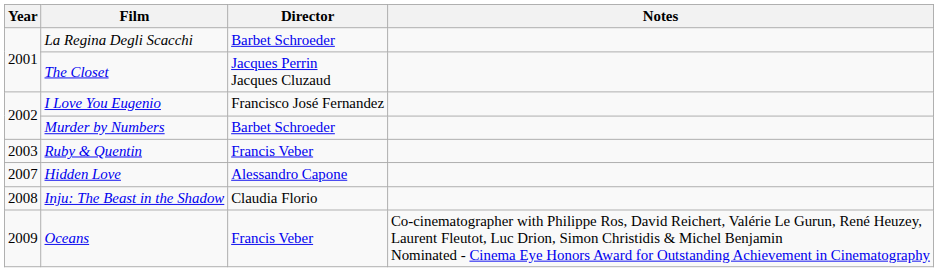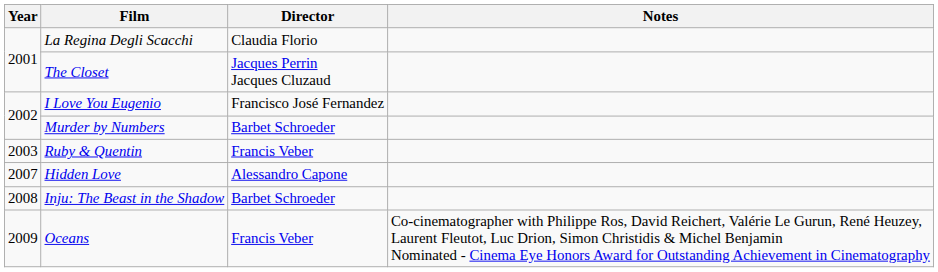La Regina Degli Scacchi | Director: Barbet Schroeder -> Claudia Florio
Inju: The Beast in the Shadow | Director: Claudia Florio -> Barbet Schroeder
